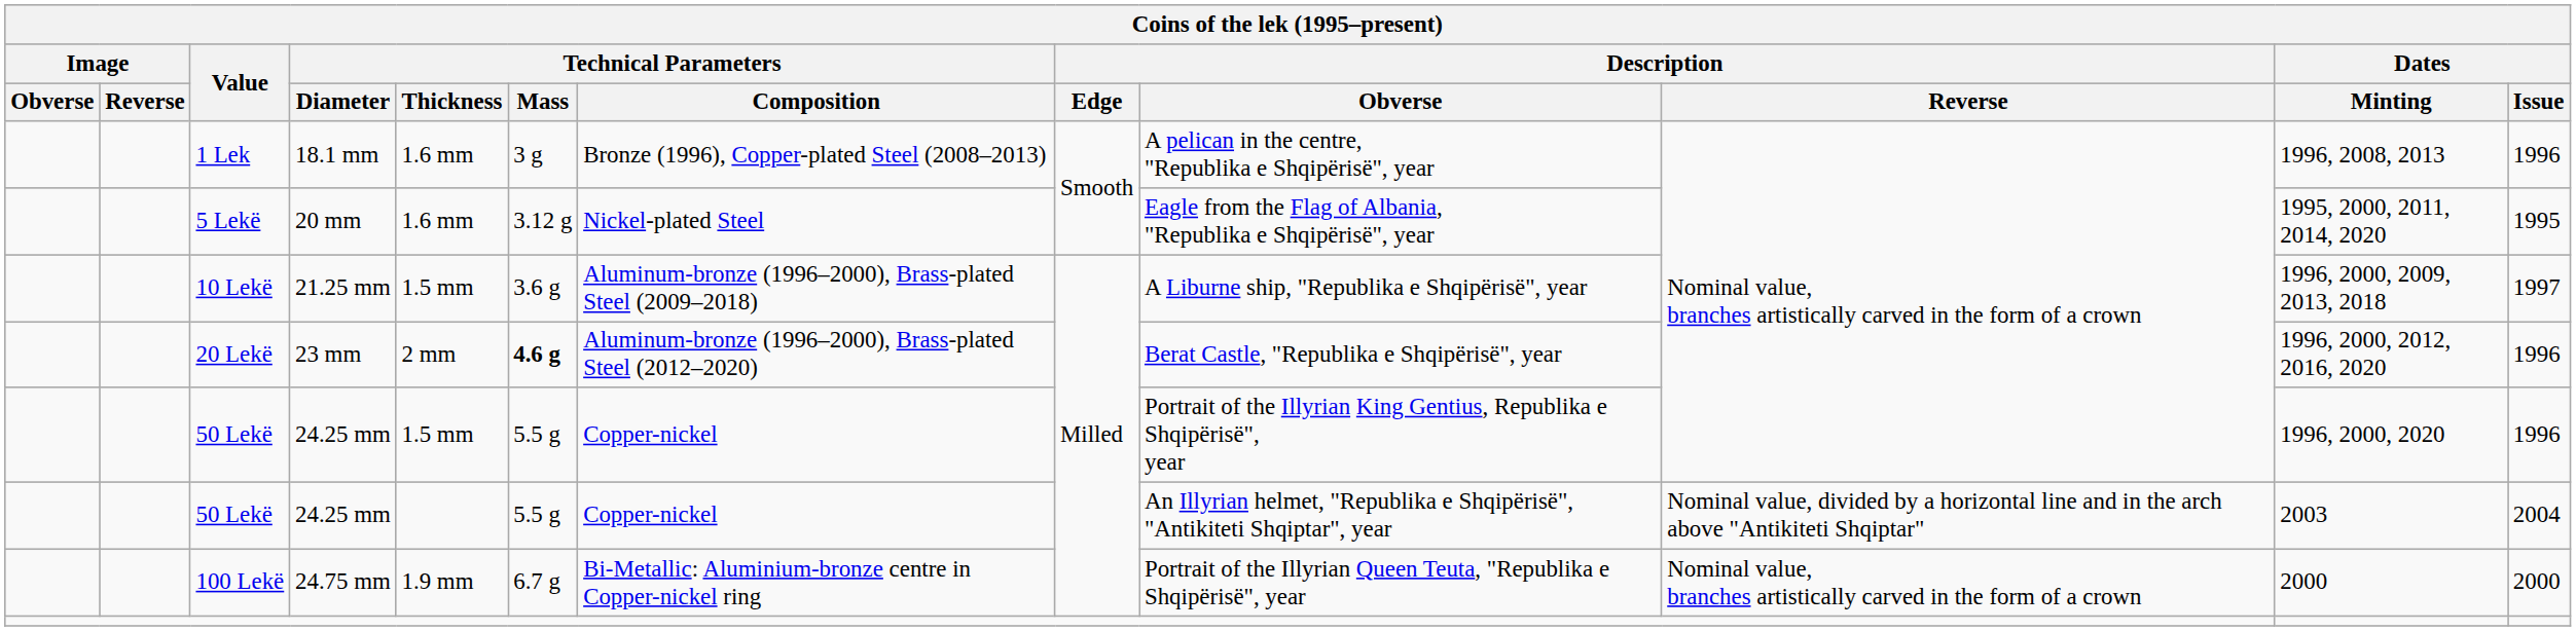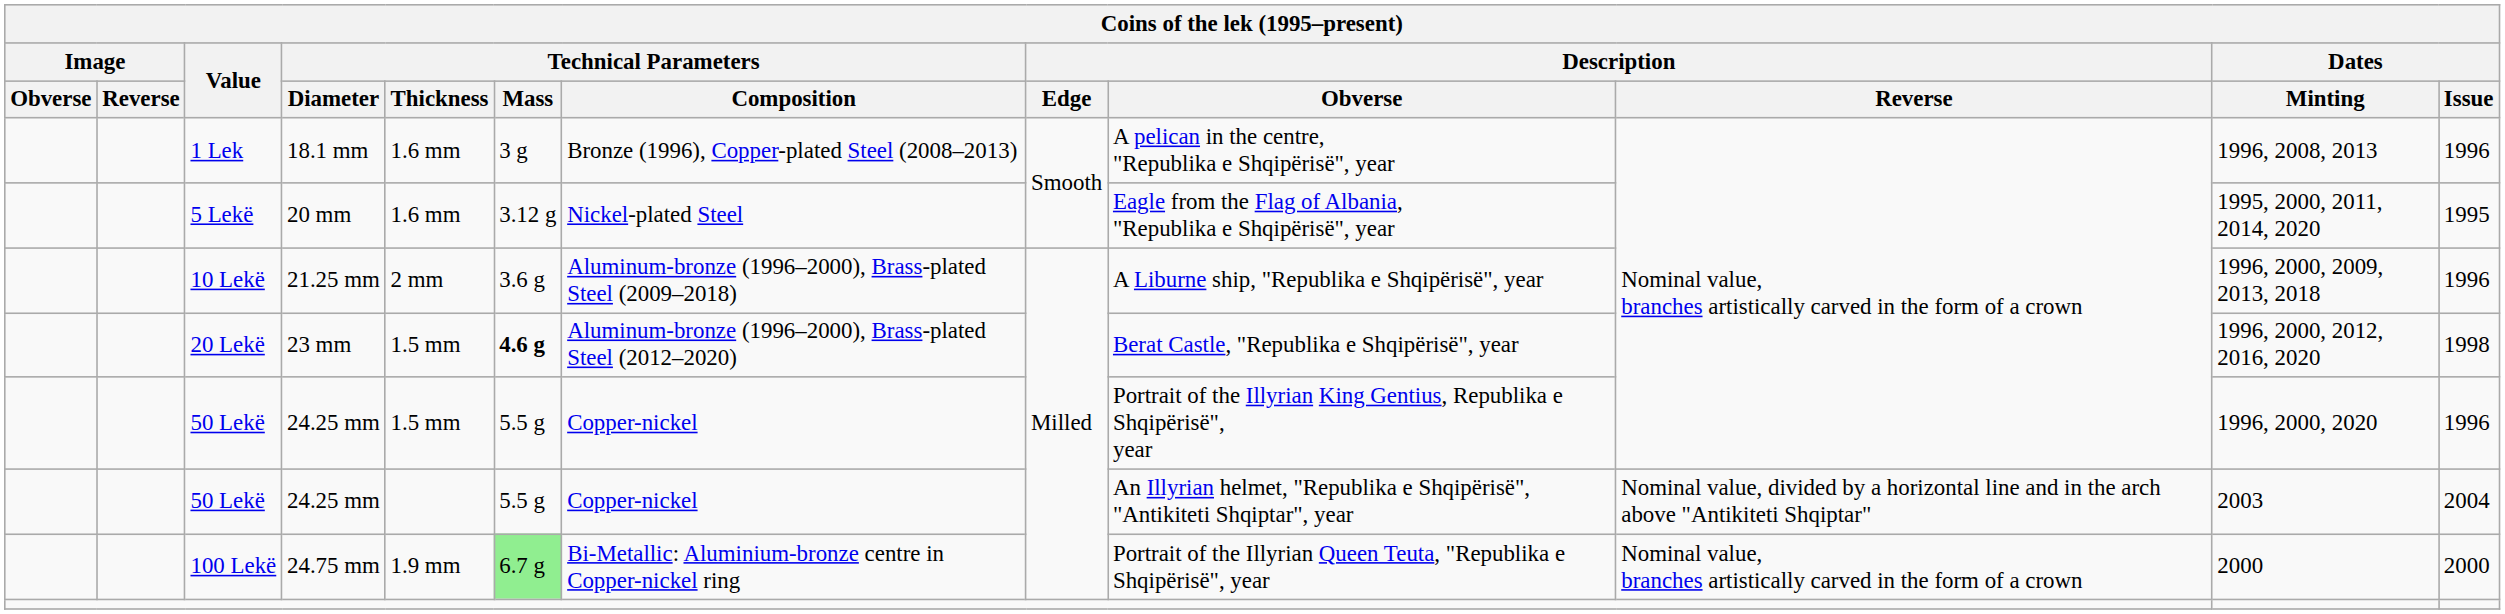10 Lekë | Technical Parameters / Thickness: 1.5 mm -> 2 mm
10 Lekë | Dates / Issue: 1997 -> 1996
20 Lekë | Technical Parameters / Thickness: 2 mm -> 1.5 mm
20 Lekë | Dates / Issue: 1996 -> 1998
100 Lekë | Technical Parameters / Mass: no background -> lightgreen background
